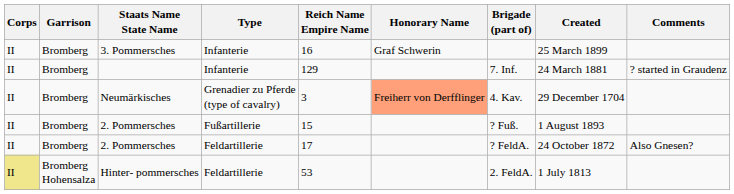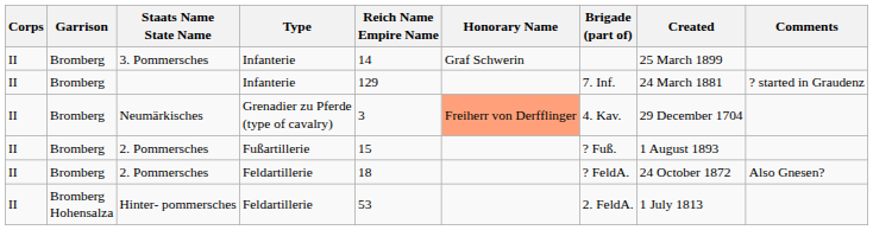3. Pommersches | Reich Name Empire Name: 16 -> 14
2. Pommersches / Feldartillerie | Reich Name Empire Name: 17 -> 18
Hinter- pommersches | Corps: khaki background -> no background
